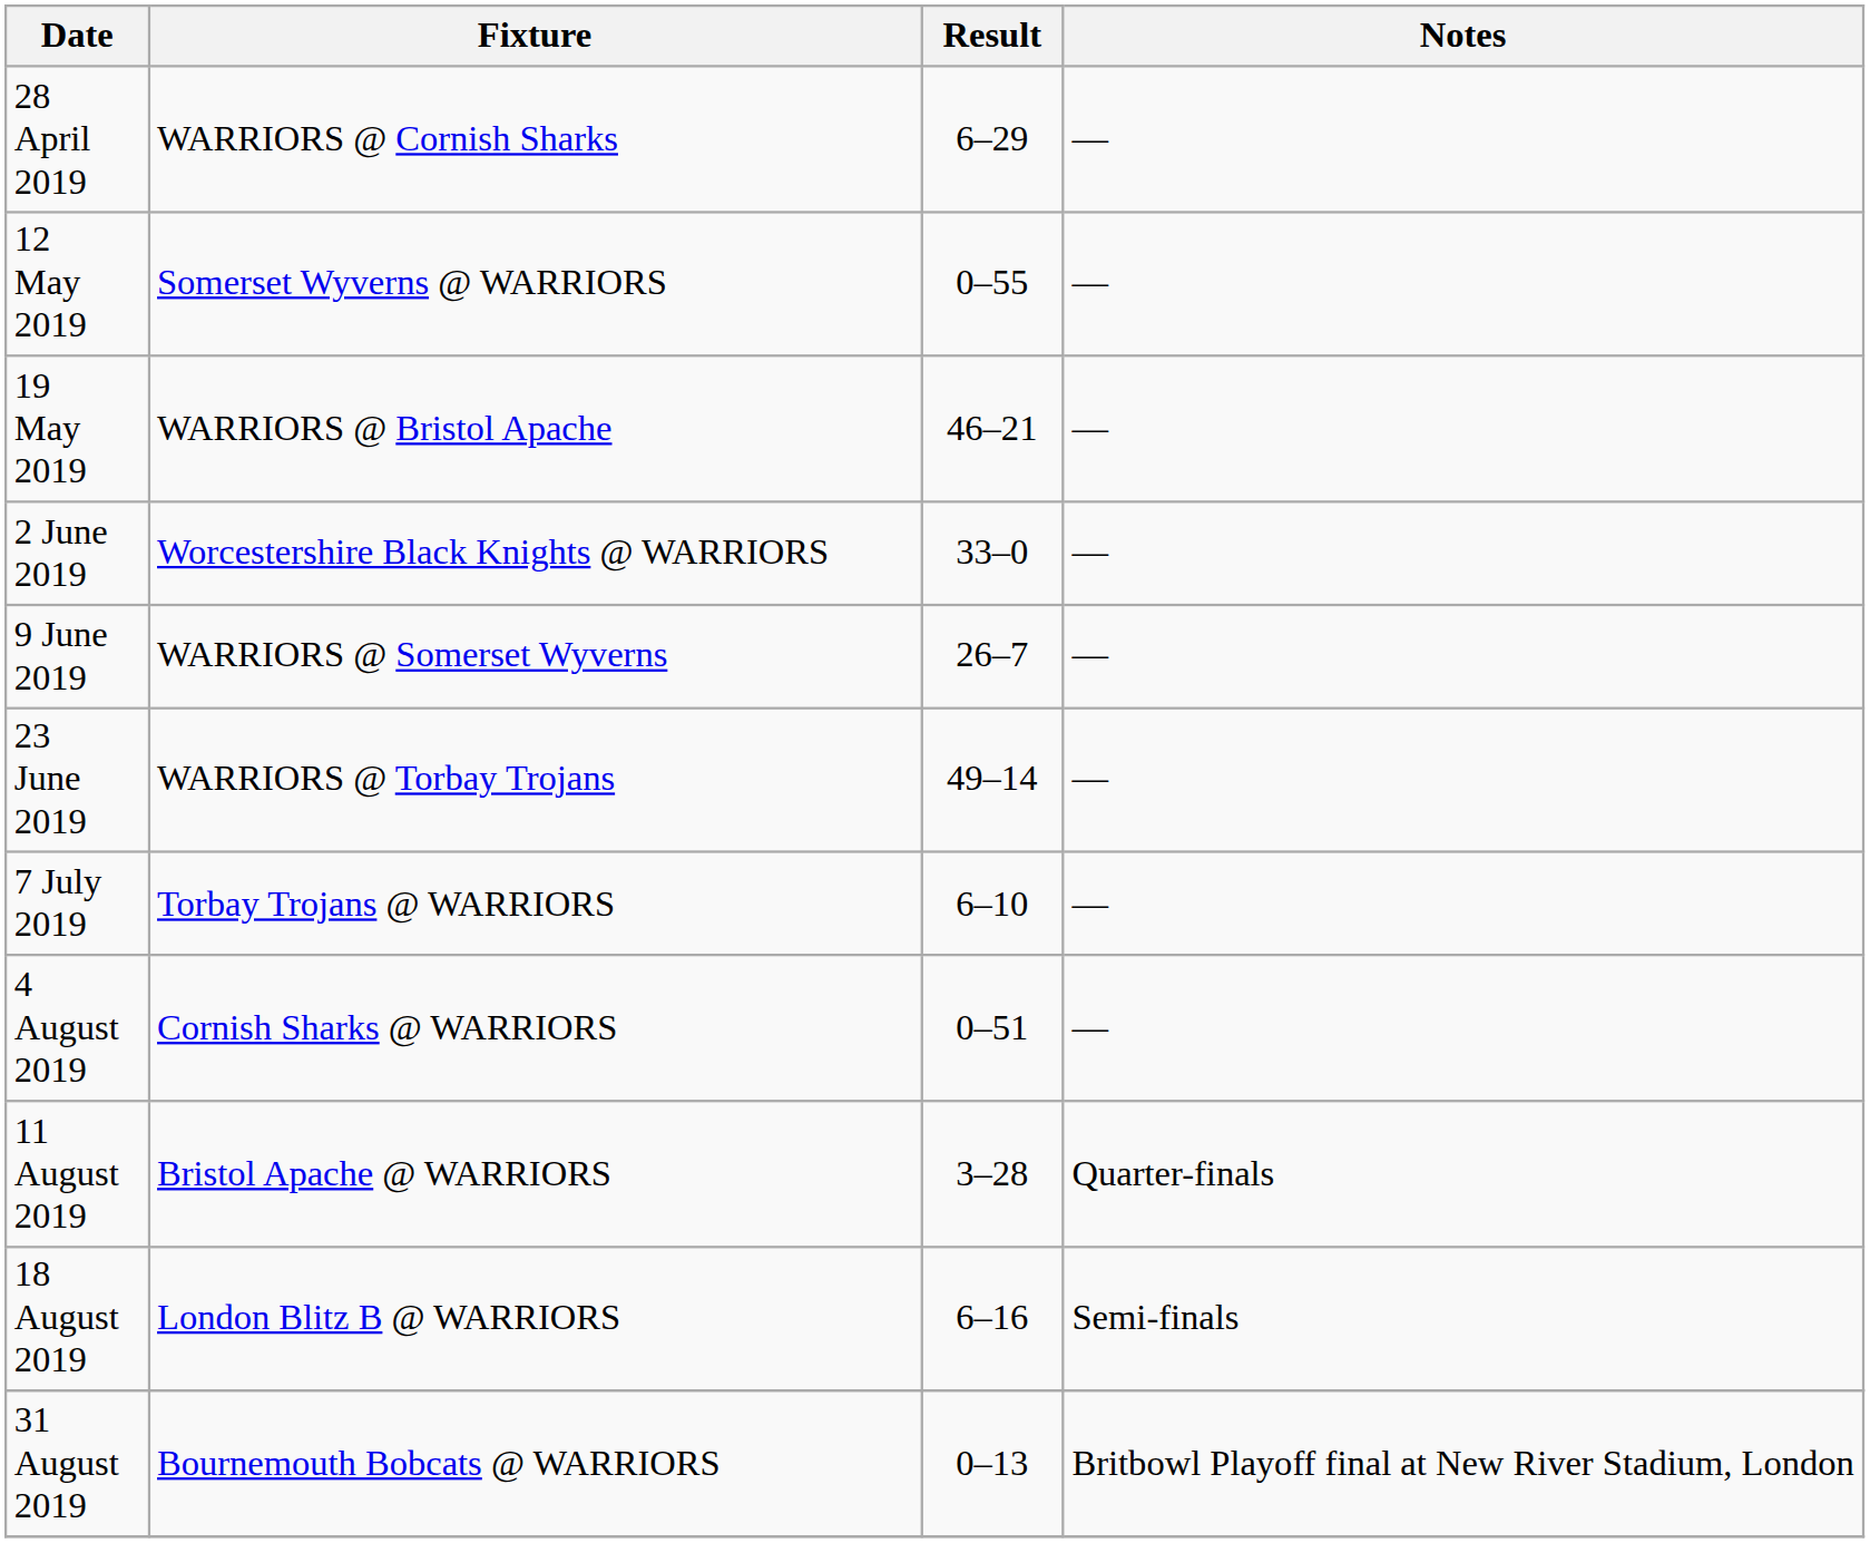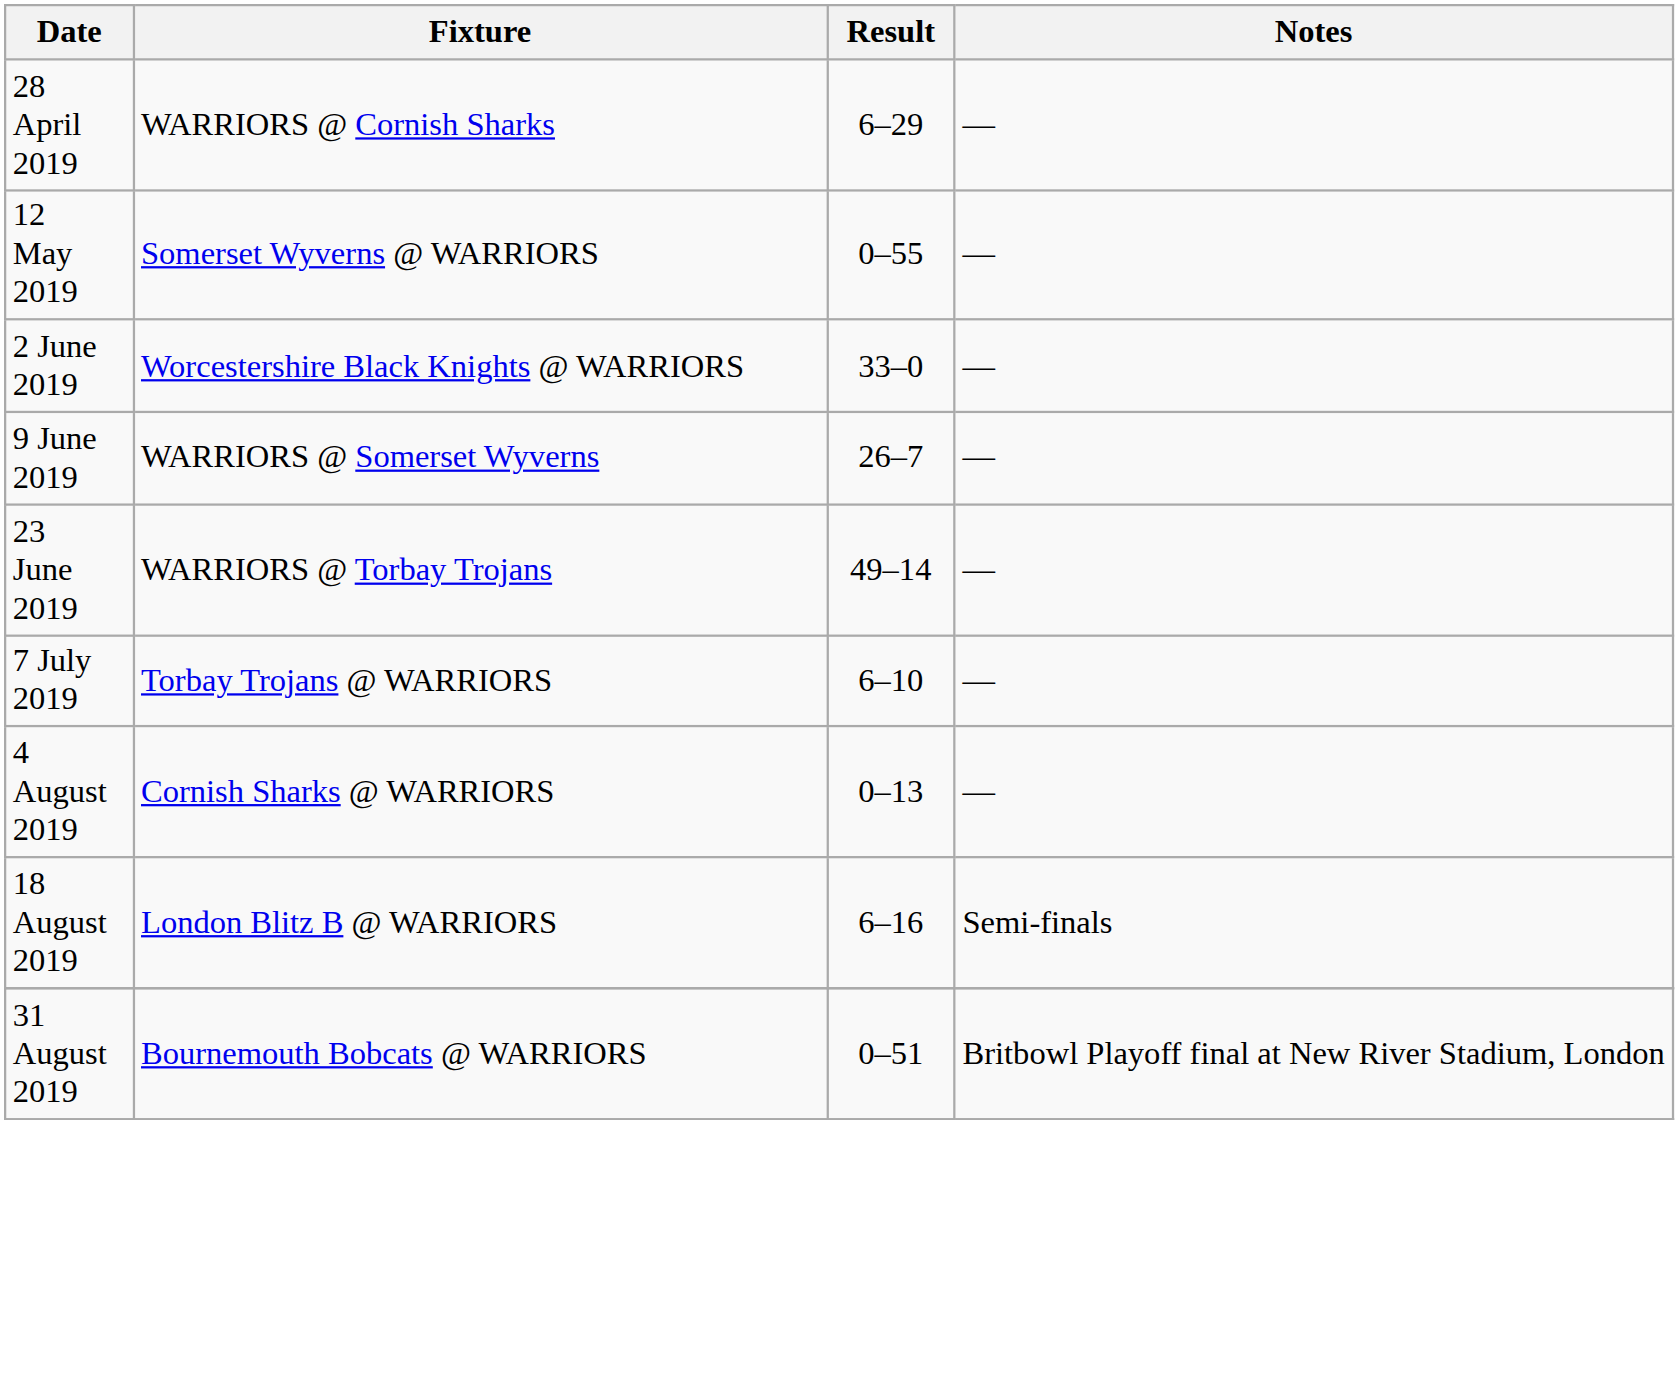- row: 19 May 2019 | WARRIORS @ Bristol Apache | 46–21 | —
4 August 2019 | Result: 0–51 -> 0–13
- row: 11 August 2019 | Bristol Apache @ WARRIORS | 3–28 | Quarter-finals
31 August 2019 | Result: 0–13 -> 0–51
